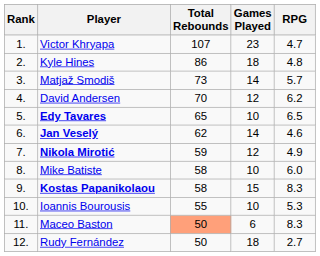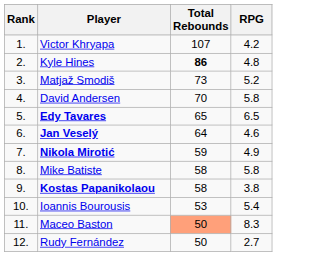- column: Games Played | 23 | 18 | 14 | 12 | 10 | 14 | 12 | 10 | 15 | 10 | 6 | 18
Victor Khryapa | RPG: 4.7 -> 4.2
Kyle Hines | Total Rebounds: normal -> bold
Matjaž Smodiš | RPG: 5.7 -> 5.2
David Andersen | RPG: 6.2 -> 5.8
Jan Veselý | Total Rebounds: 62 -> 64
Mike Batiste | RPG: 6.0 -> 5.8
Kostas Papanikolaou | RPG: 8.3 -> 3.8
Ioannis Bourousis | Total Rebounds: 55 -> 53
Ioannis Bourousis | RPG: 5.3 -> 5.4
